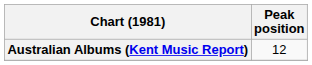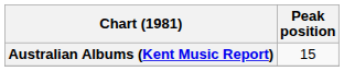Australian Albums (Kent Music Report) | Peak position: 12 -> 15
